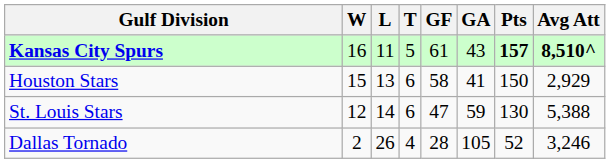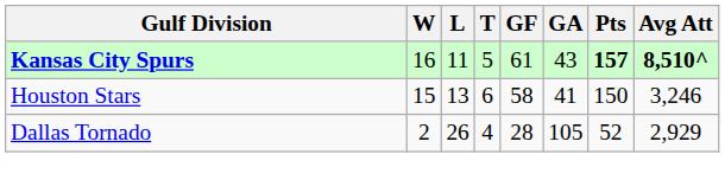Houston Stars | Avg Att: 2,929 -> 3,246
- row: St. Louis Stars | 12 | 14 | 6 | 47 | 59 | 130 | 5,388
Dallas Tornado | Avg Att: 3,246 -> 2,929
